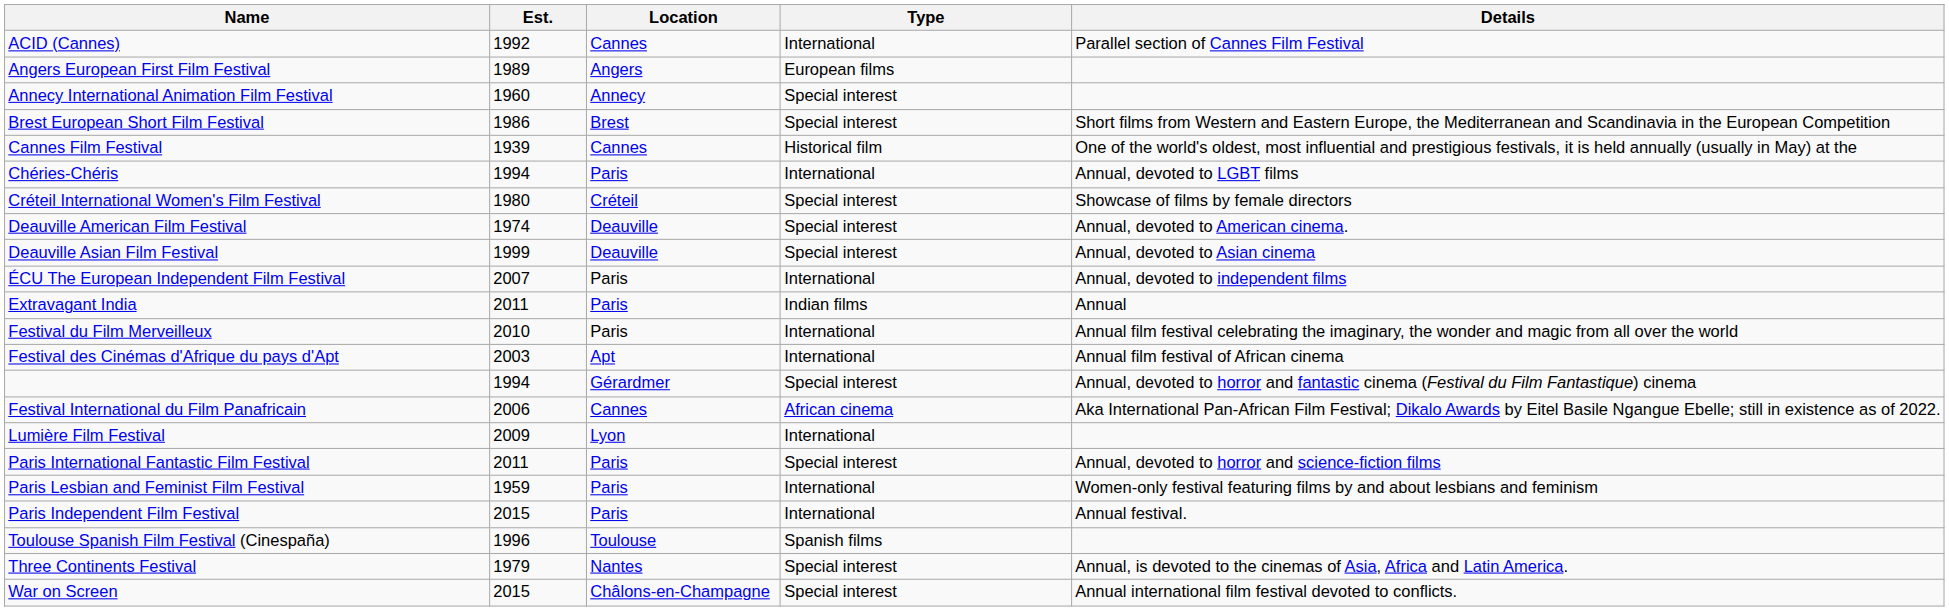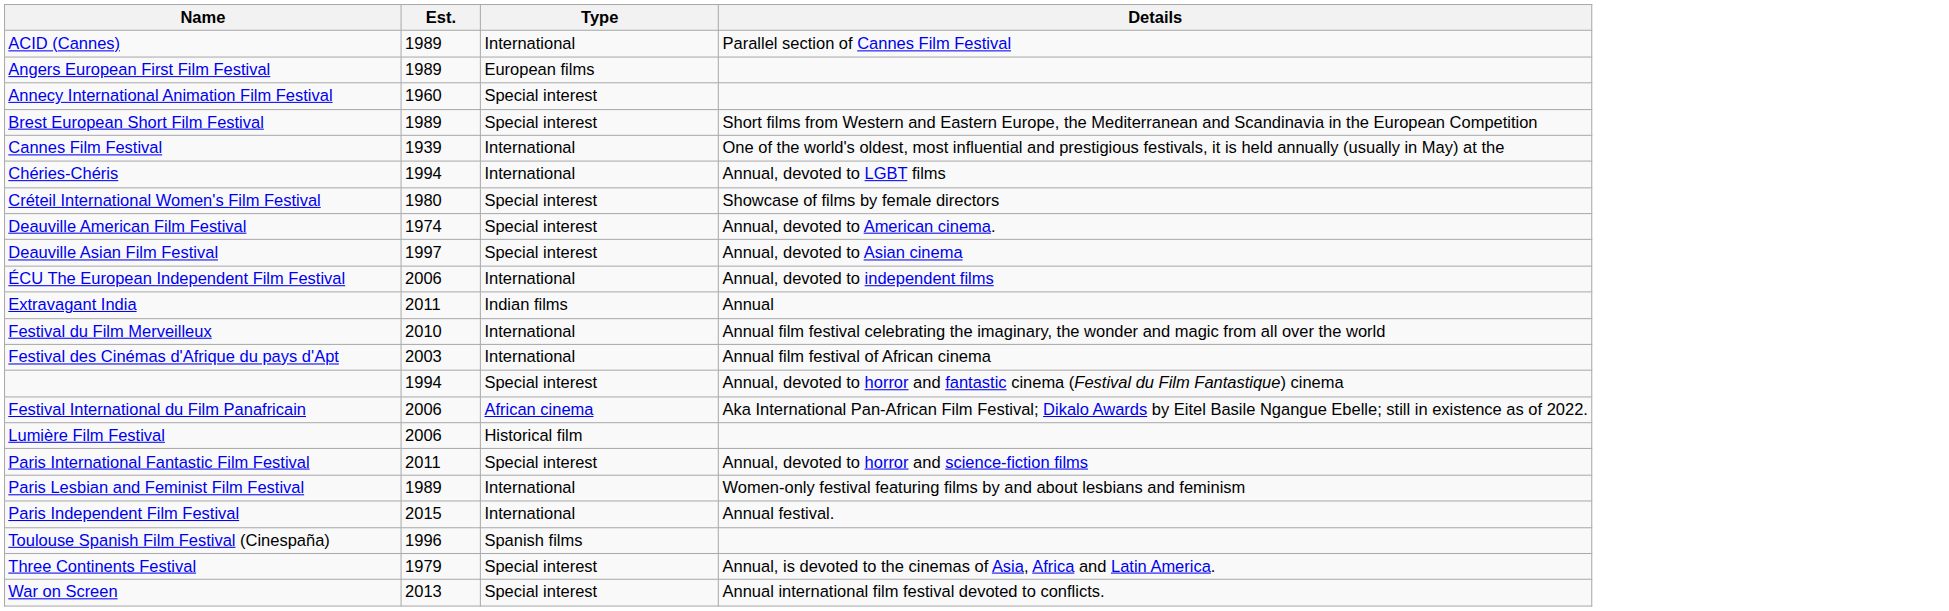- column: Location | Cannes | Angers | Annecy | Brest | Cannes | Paris | Créteil | Deauville | Deauville | Paris | Paris | Paris | Apt | Gérardmer | Cannes | Lyon | Paris | Paris | Paris | Toulouse | Nantes | Châlons-en-Champagne
ACID (Cannes) | Est.: 1992 -> 1989
Brest European Short Film Festival | Est.: 1986 -> 1989
Cannes Film Festival | Type: Historical film -> International
Deauville Asian Film Festival | Est.: 1999 -> 1997
ÉCU The European Independent Film Festival | Est.: 2007 -> 2006
Lumière Film Festival | Est.: 2009 -> 2006
Lumière Film Festival | Type: International -> Historical film
Paris Lesbian and Feminist Film Festival | Est.: 1959 -> 1989
War on Screen | Est.: 2015 -> 2013
